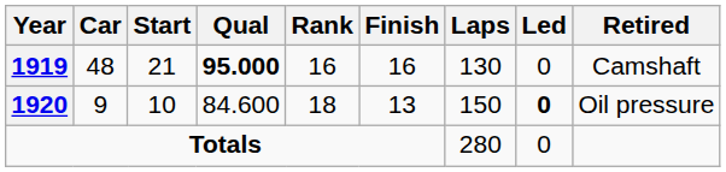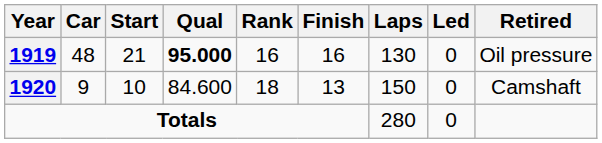1919 | Retired: Camshaft -> Oil pressure
1920 | Led: bold -> normal
1920 | Retired: Oil pressure -> Camshaft
